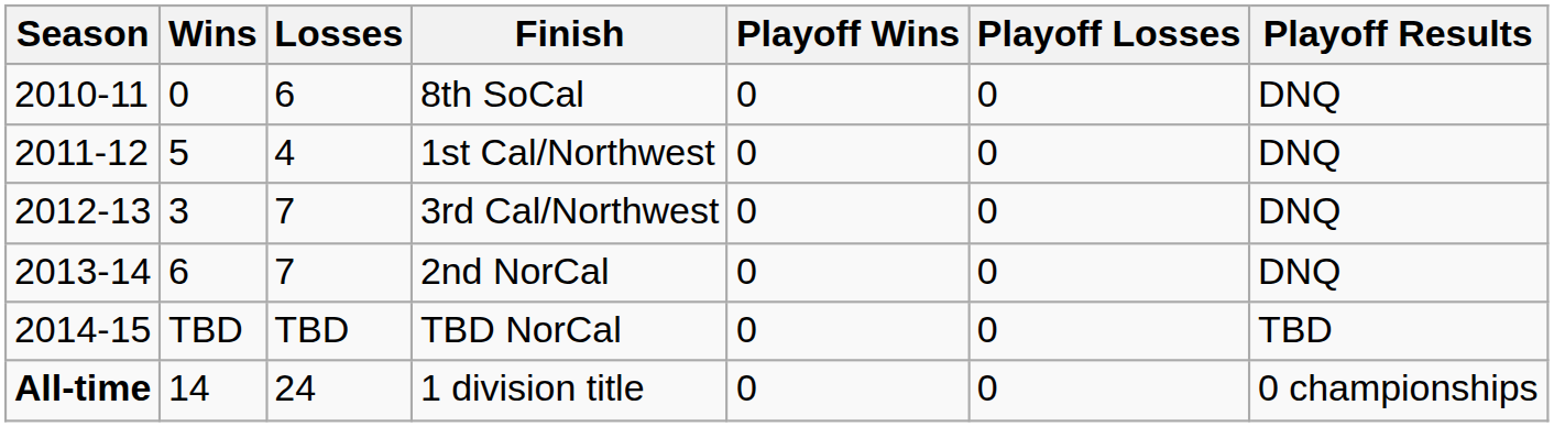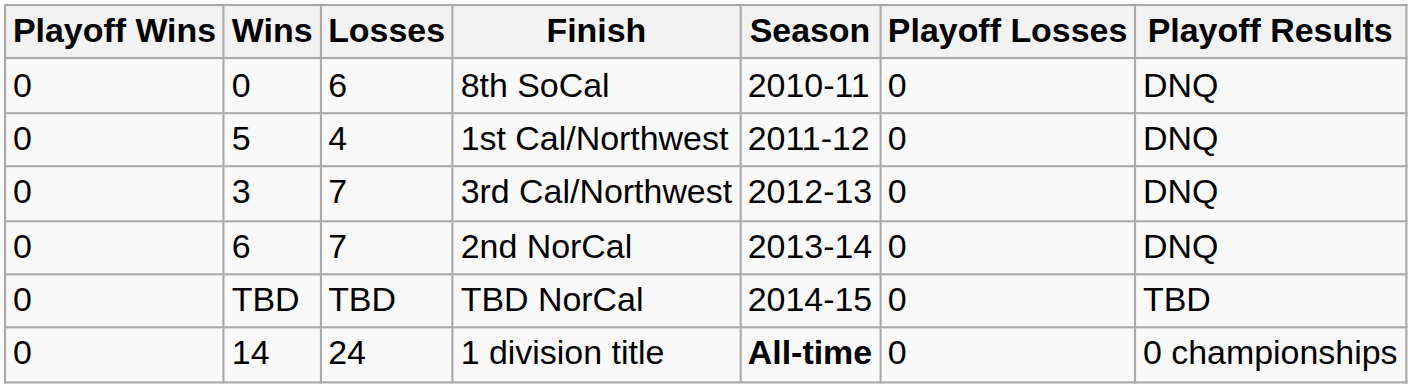columns swapped: Season <-> Playoff Wins
